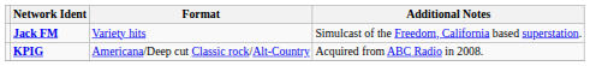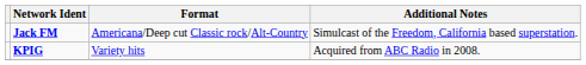Jack FM | Format: Variety hits -> Americana/Deep cut Classic rock/Alt-Country
KPIG | Format: Americana/Deep cut Classic rock/Alt-Country -> Variety hits
